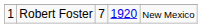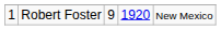Robert Foster | column 3: 7 -> 9
